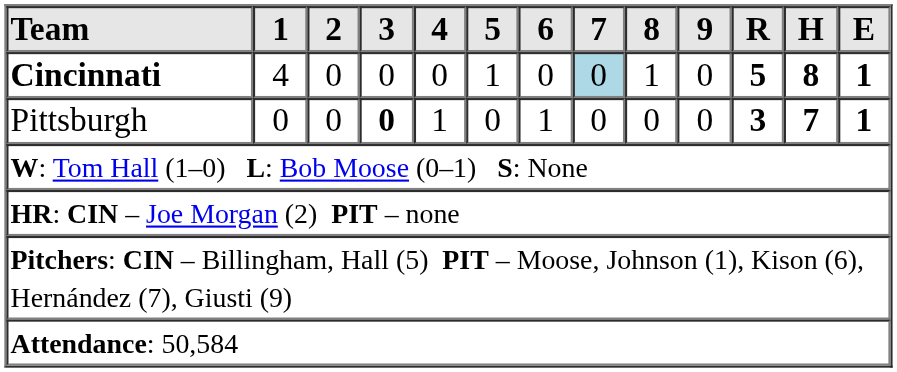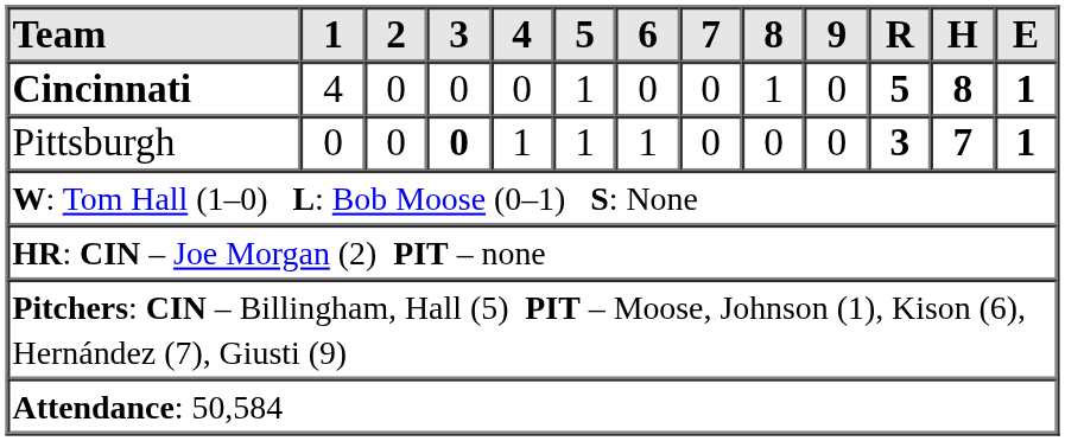Cincinnati | 7: lightblue background -> no background
Pittsburgh | 5: 0 -> 1
